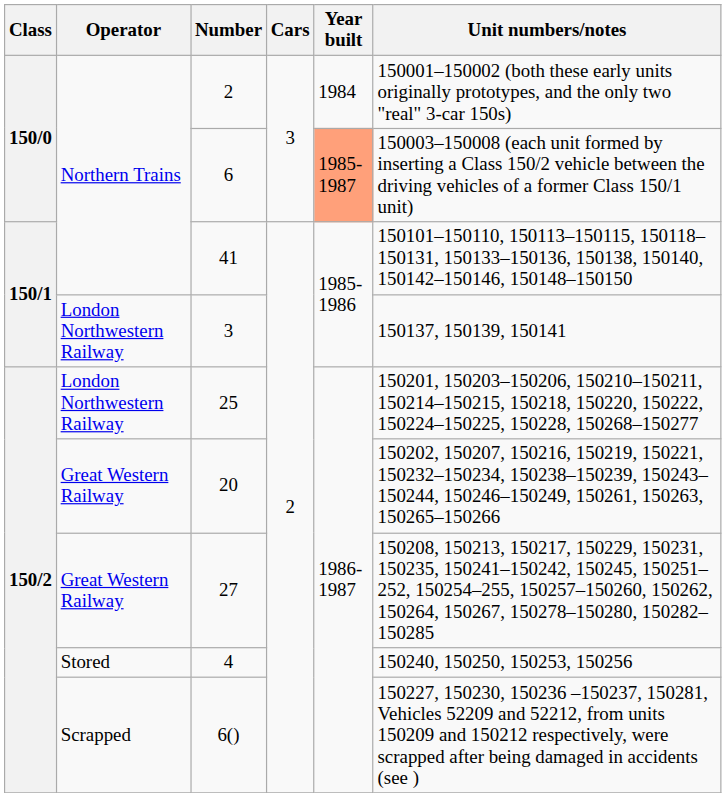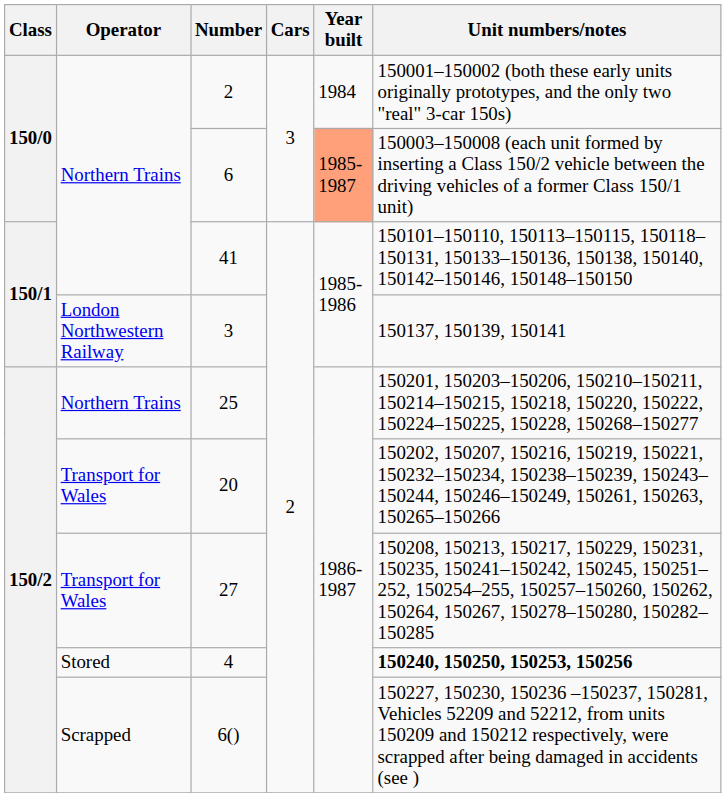25 | Operator: London Northwestern Railway -> Northern Trains
20 | Operator: Great Western Railway -> Transport for Wales
27 | Operator: Great Western Railway -> Transport for Wales
4 | Unit numbers/notes: normal -> bold
